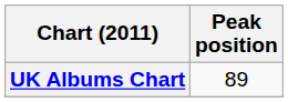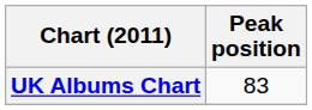UK Albums Chart | Peak position: 89 -> 83
